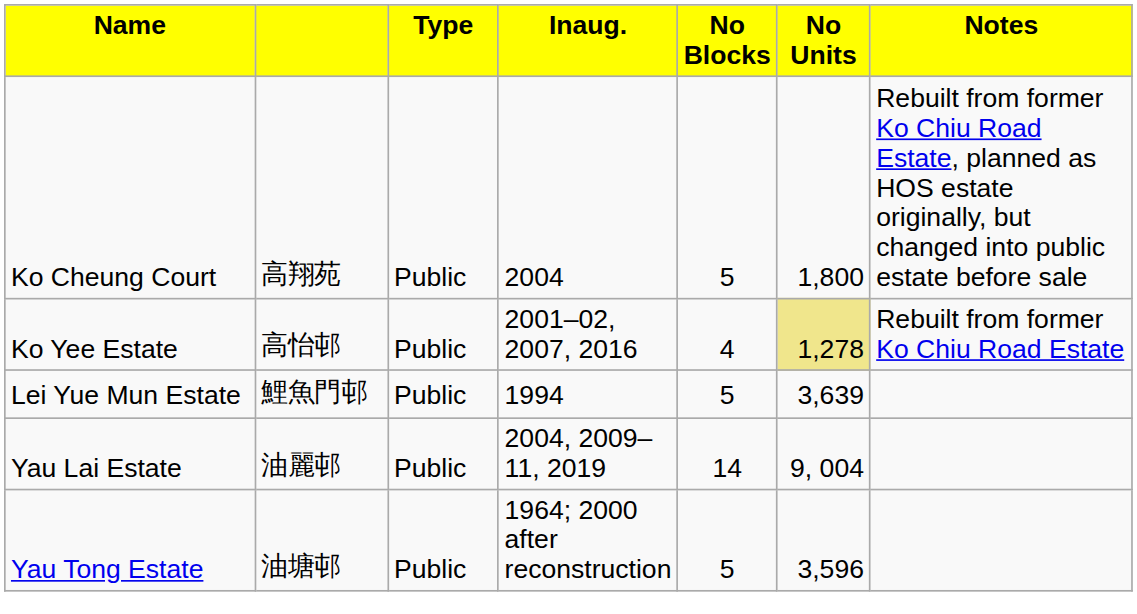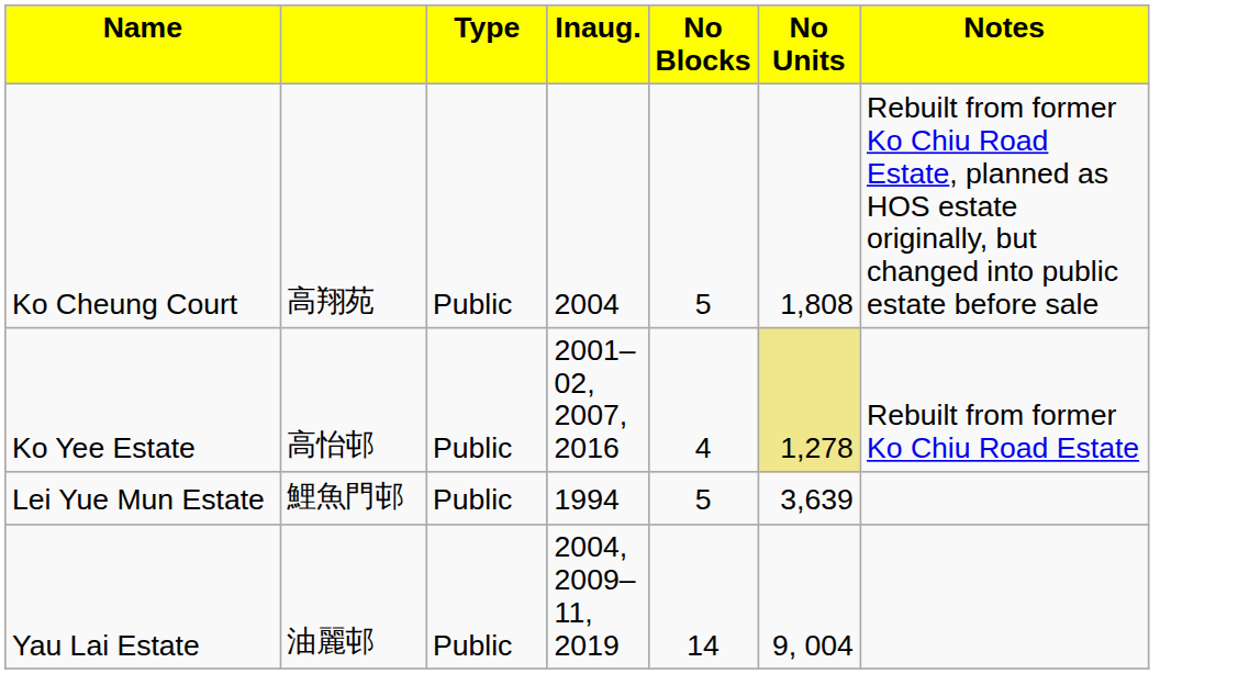Ko Cheung Court | column 6: 1,800 -> 1,808
- row: Yau Tong Estate | 油塘邨 | Public | 1964; 2000 after reconstruction | 5 | 3,596
